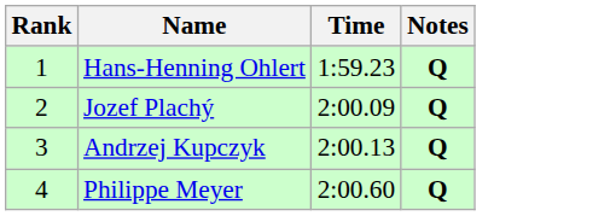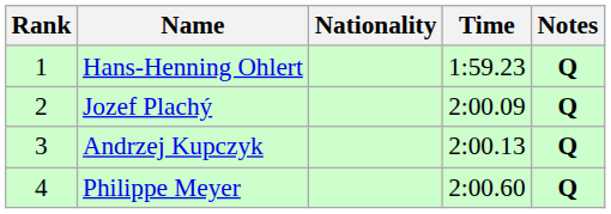+ column: Nationality
